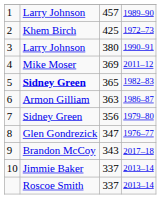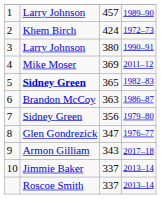2 | column 3: 425 -> 424
6 | column 2: Armon Gilliam -> Brandon McCoy
9 | column 2: Brandon McCoy -> Armon Gilliam
